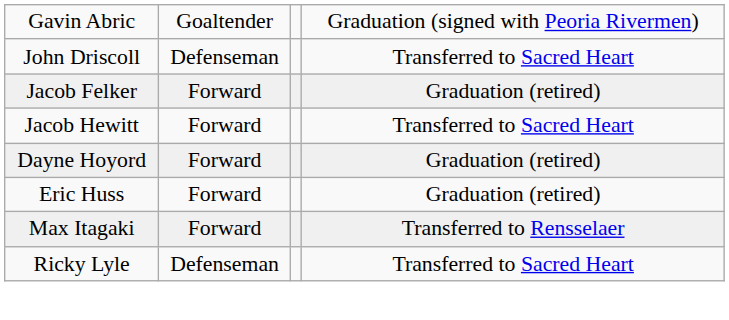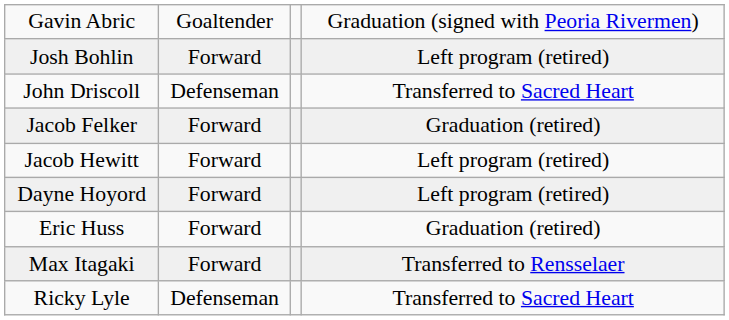+ row: Josh Bohlin | Forward | Left program (retired)
Jacob Hewitt | column 4: Transferred to Sacred Heart -> Left program (retired)
Dayne Hoyord | column 4: Graduation (retired) -> Left program (retired)
